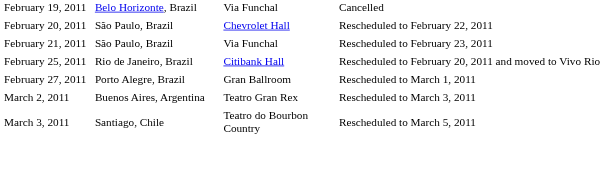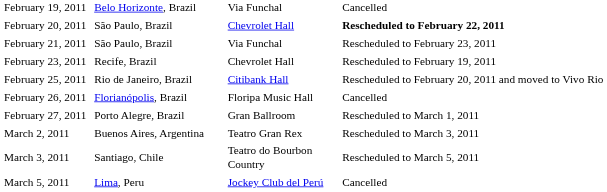February 20, 2011 | column 4: normal -> bold
+ row: February 23, 2011 | Recife, Brazil | Chevrolet Hall | Rescheduled to February 19, 2011
+ row: February 26, 2011 | Florianópolis, Brazil | Floripa Music Hall | Cancelled
+ row: March 5, 2011 | Lima, Peru | Jockey Club del Perú | Cancelled
